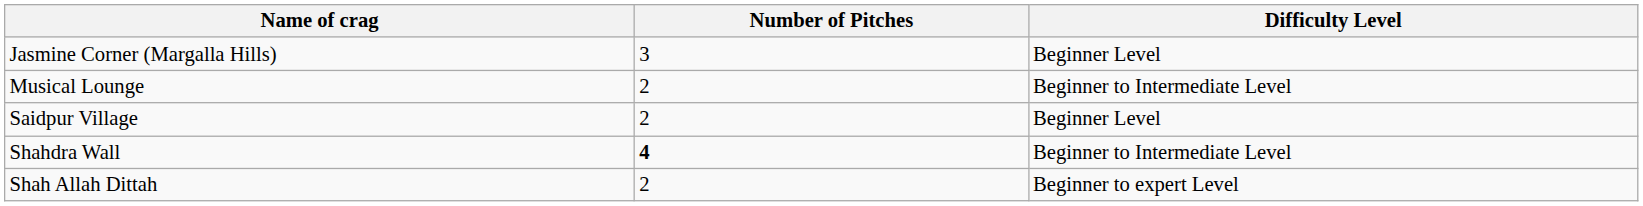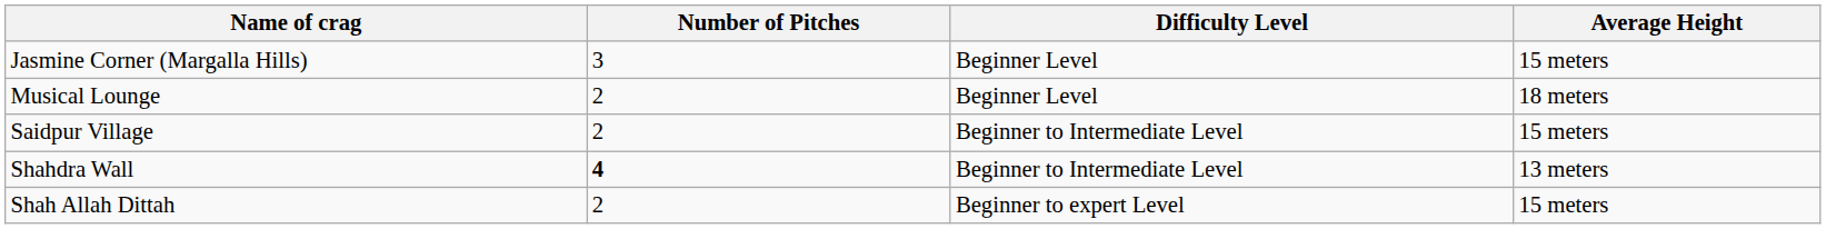+ column: Average Height | 15 meters | 18 meters | 15 meters | 13 meters | 15 meters
Musical Lounge | Difficulty Level: Beginner to Intermediate Level -> Beginner Level
Saidpur Village | Difficulty Level: Beginner Level -> Beginner to Intermediate Level
